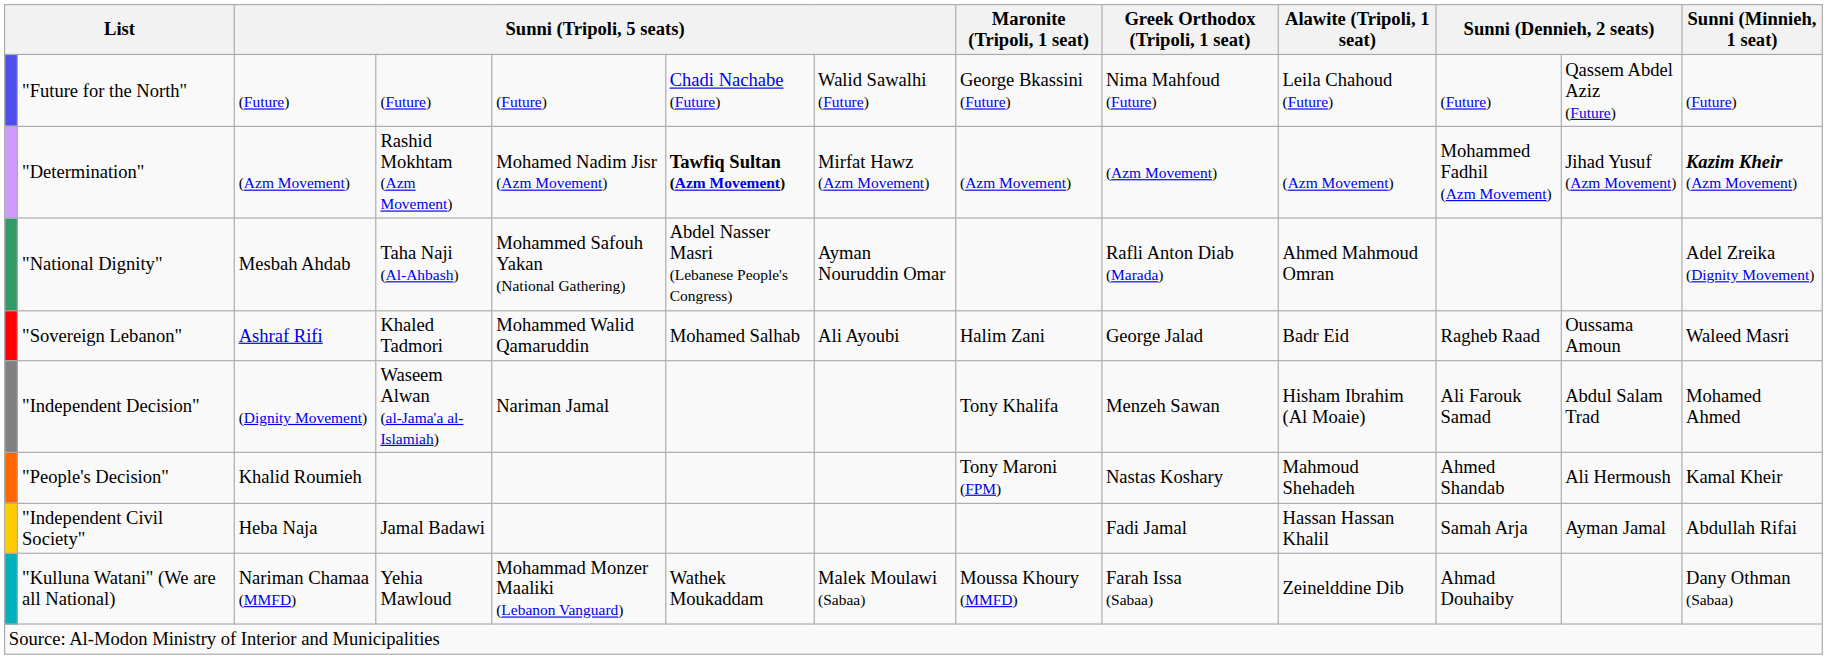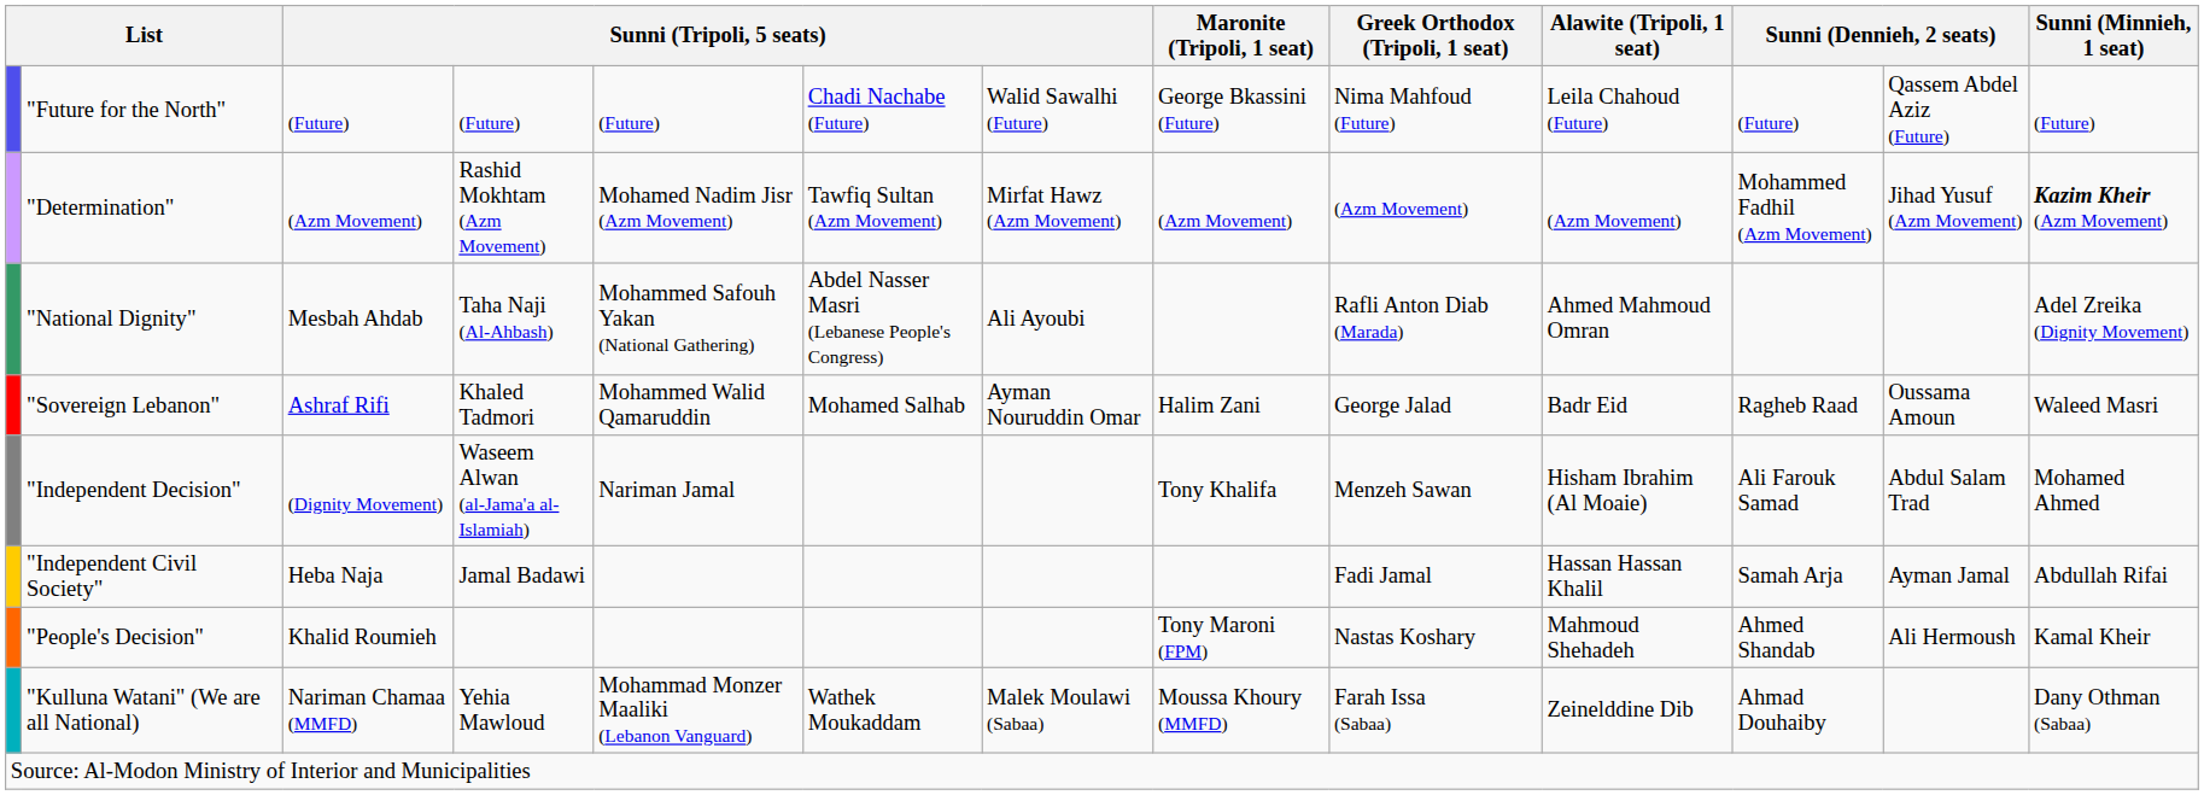"Determination" | column 6: bold -> normal
"National Dignity" | column 7: Ayman Nouruddin Omar -> Ali Ayoubi
"Sovereign Lebanon" | column 7: Ali Ayoubi -> Ayman Nouruddin Omar
rows swapped: "People's Decision" <-> "Independent Civil Society"
